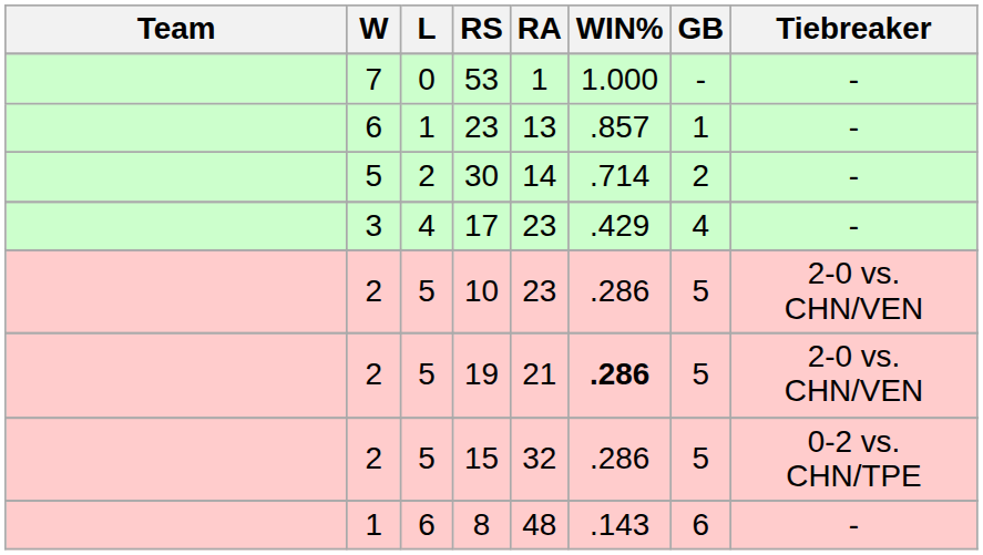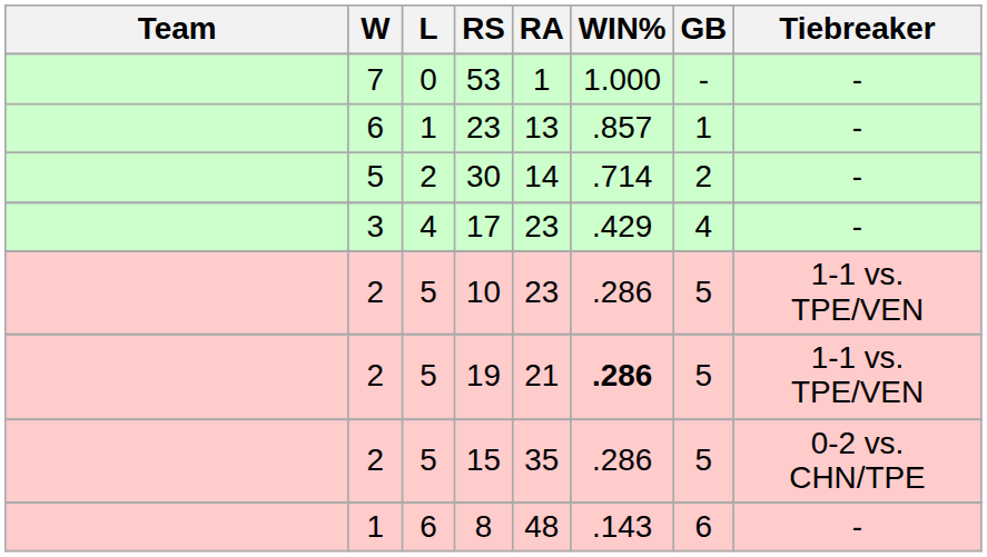10 | Tiebreaker: 2-0 vs. CHN/VEN -> 1-1 vs. TPE/VEN
19 | Tiebreaker: 2-0 vs. CHN/VEN -> 1-1 vs. TPE/VEN
15 | RA: 32 -> 35
